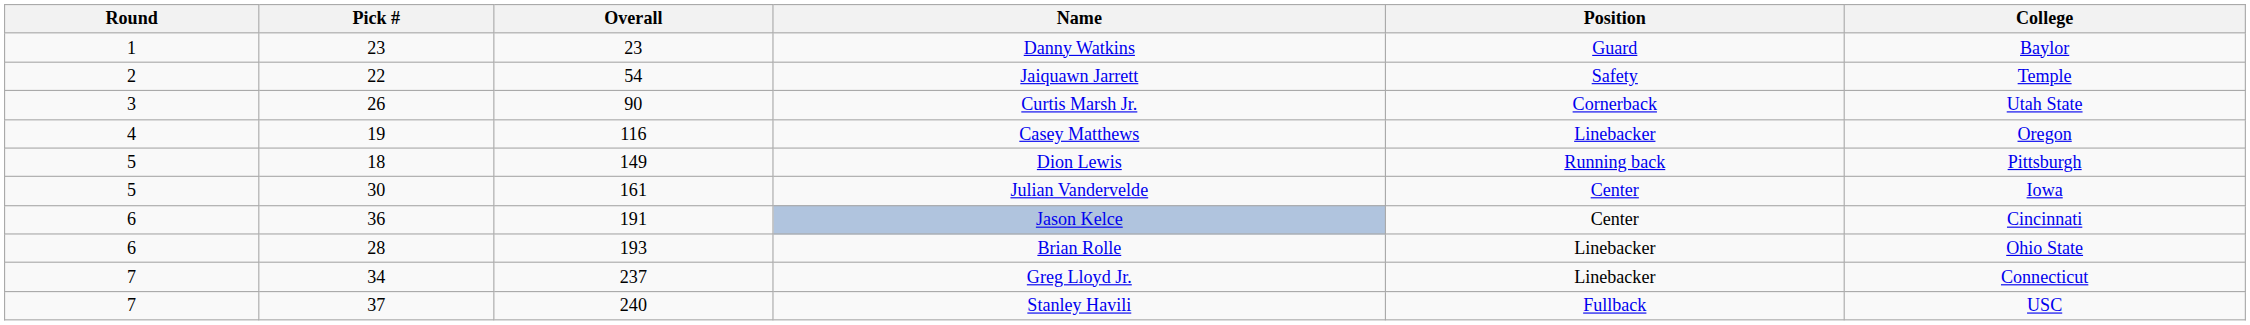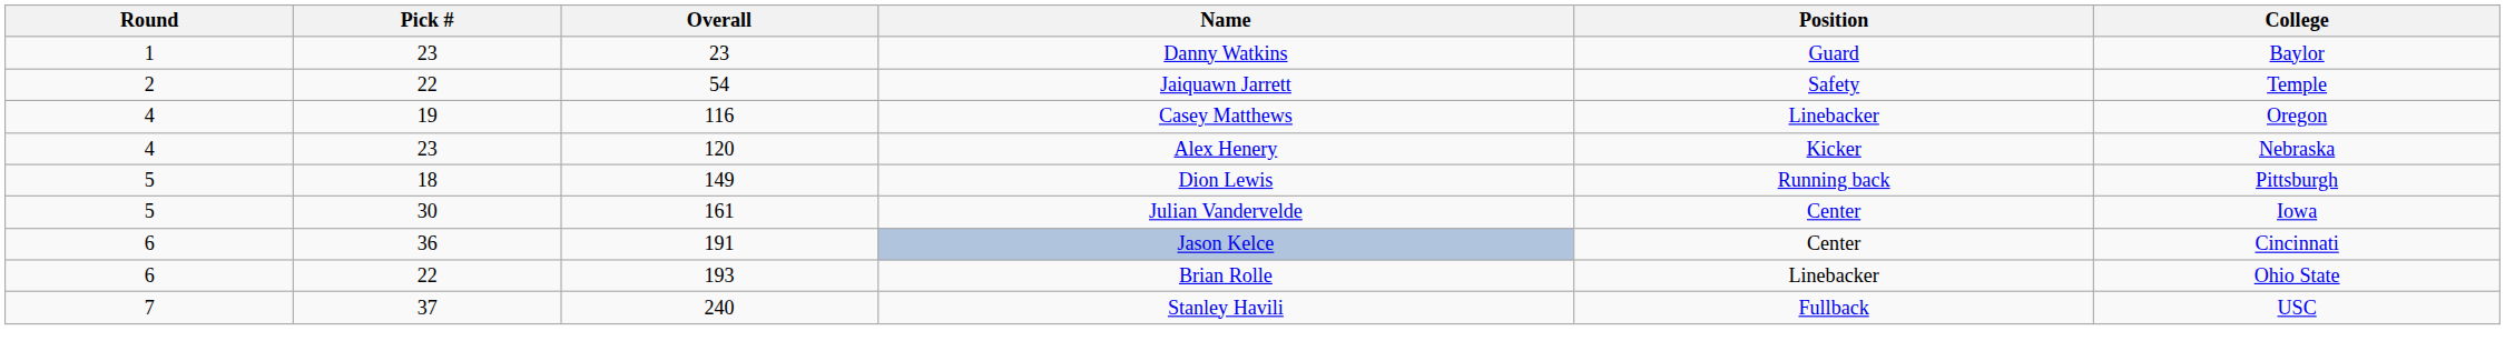- row: 3 | 26 | 90 | Curtis Marsh Jr. | Cornerback | Utah State
+ row: 4 | 23 | 120 | Alex Henery | Kicker | Nebraska
Brian Rolle | Pick #: 28 -> 22
- row: 7 | 34 | 237 | Greg Lloyd Jr. | Linebacker | Connecticut
